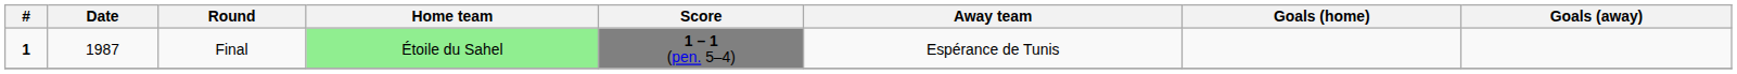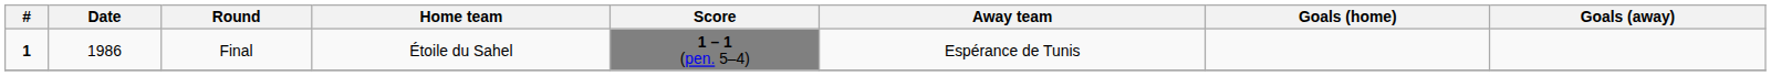Final | Date: 1987 -> 1986
Final | Home team: lightgreen background -> no background
